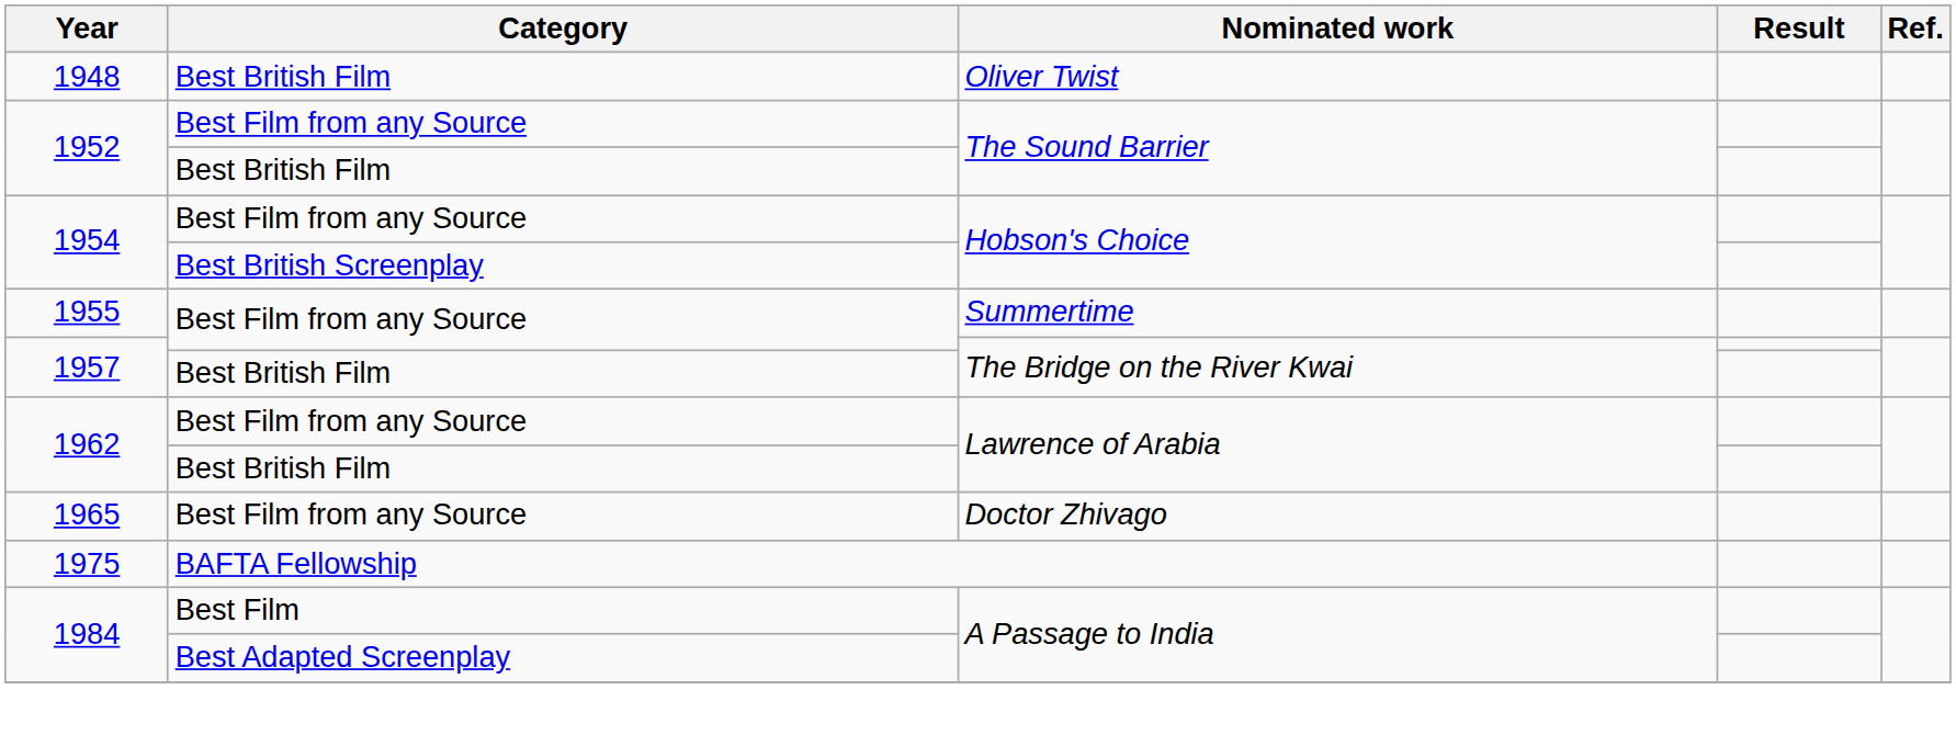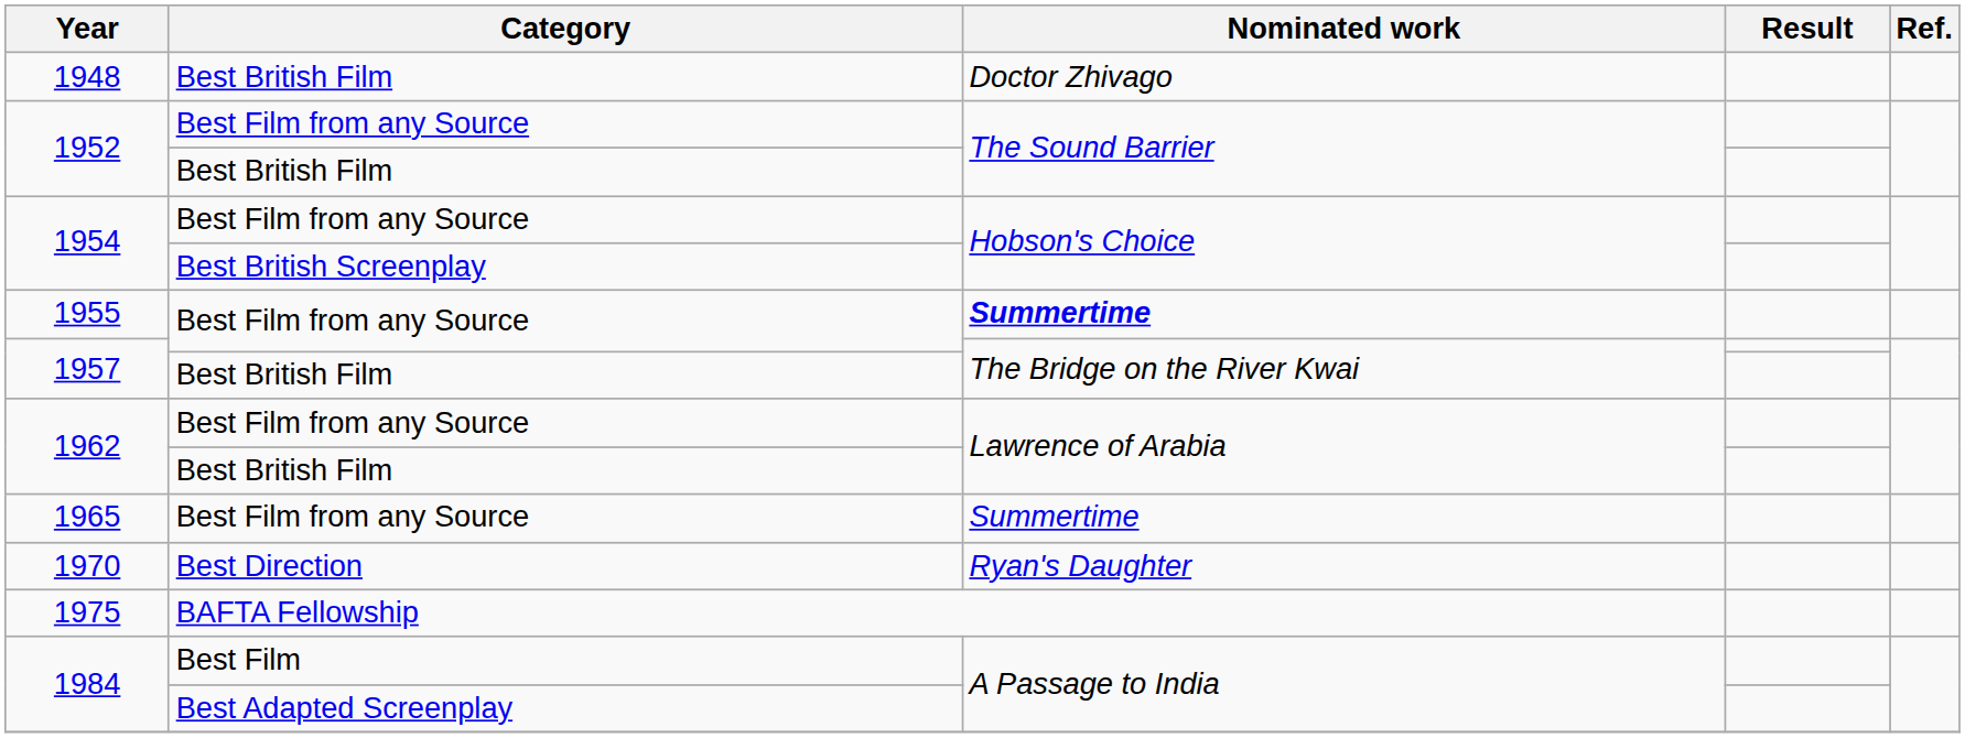1948 | Nominated work: Oliver Twist -> Doctor Zhivago
1955 | Nominated work: normal -> bold
1965 | Nominated work: Doctor Zhivago -> Summertime
+ row: 1970 | Best Direction | Ryan's Daughter
